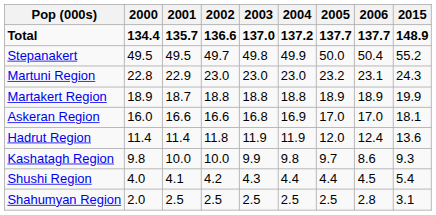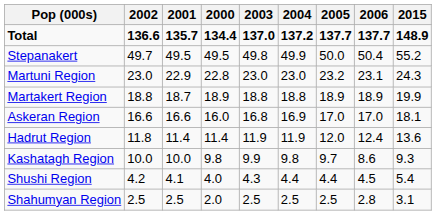columns swapped: 2000 <-> 2002
